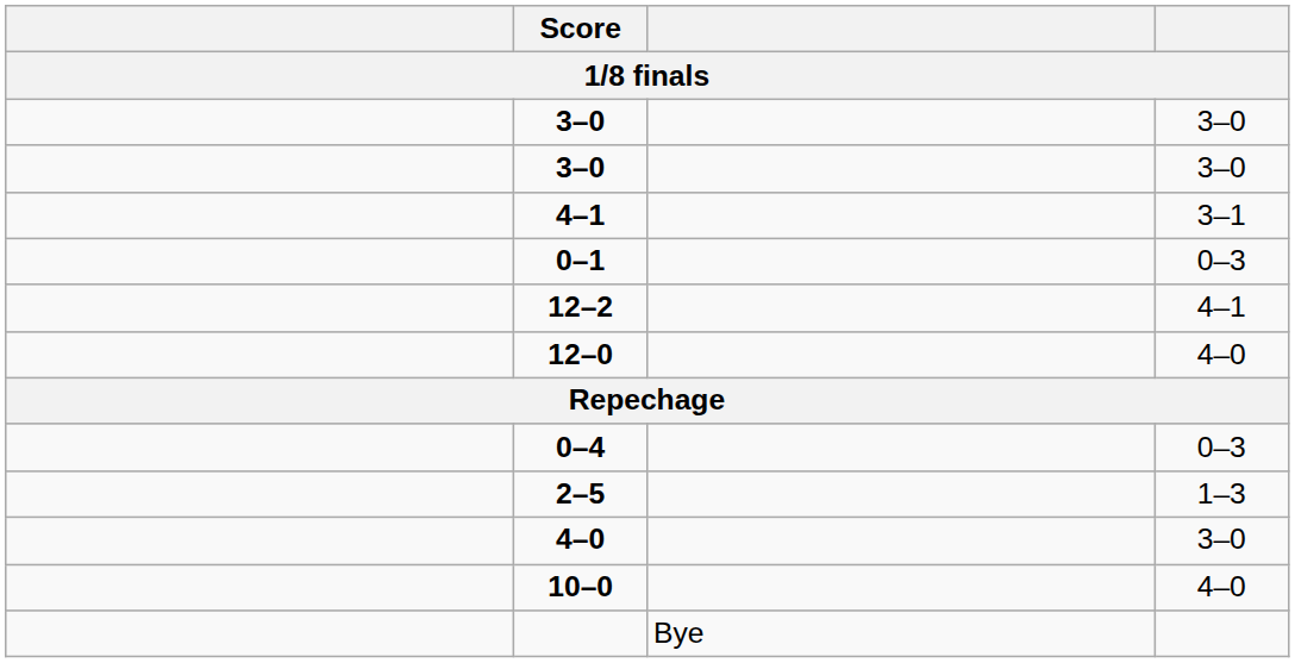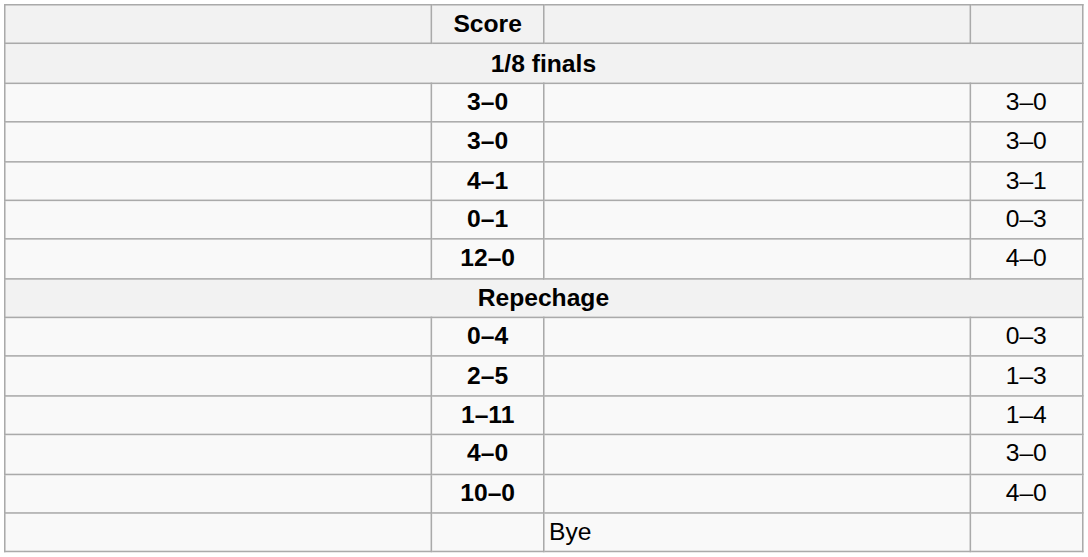- row: 12–2 | 4–1
+ row: 1–11 | 1–4
